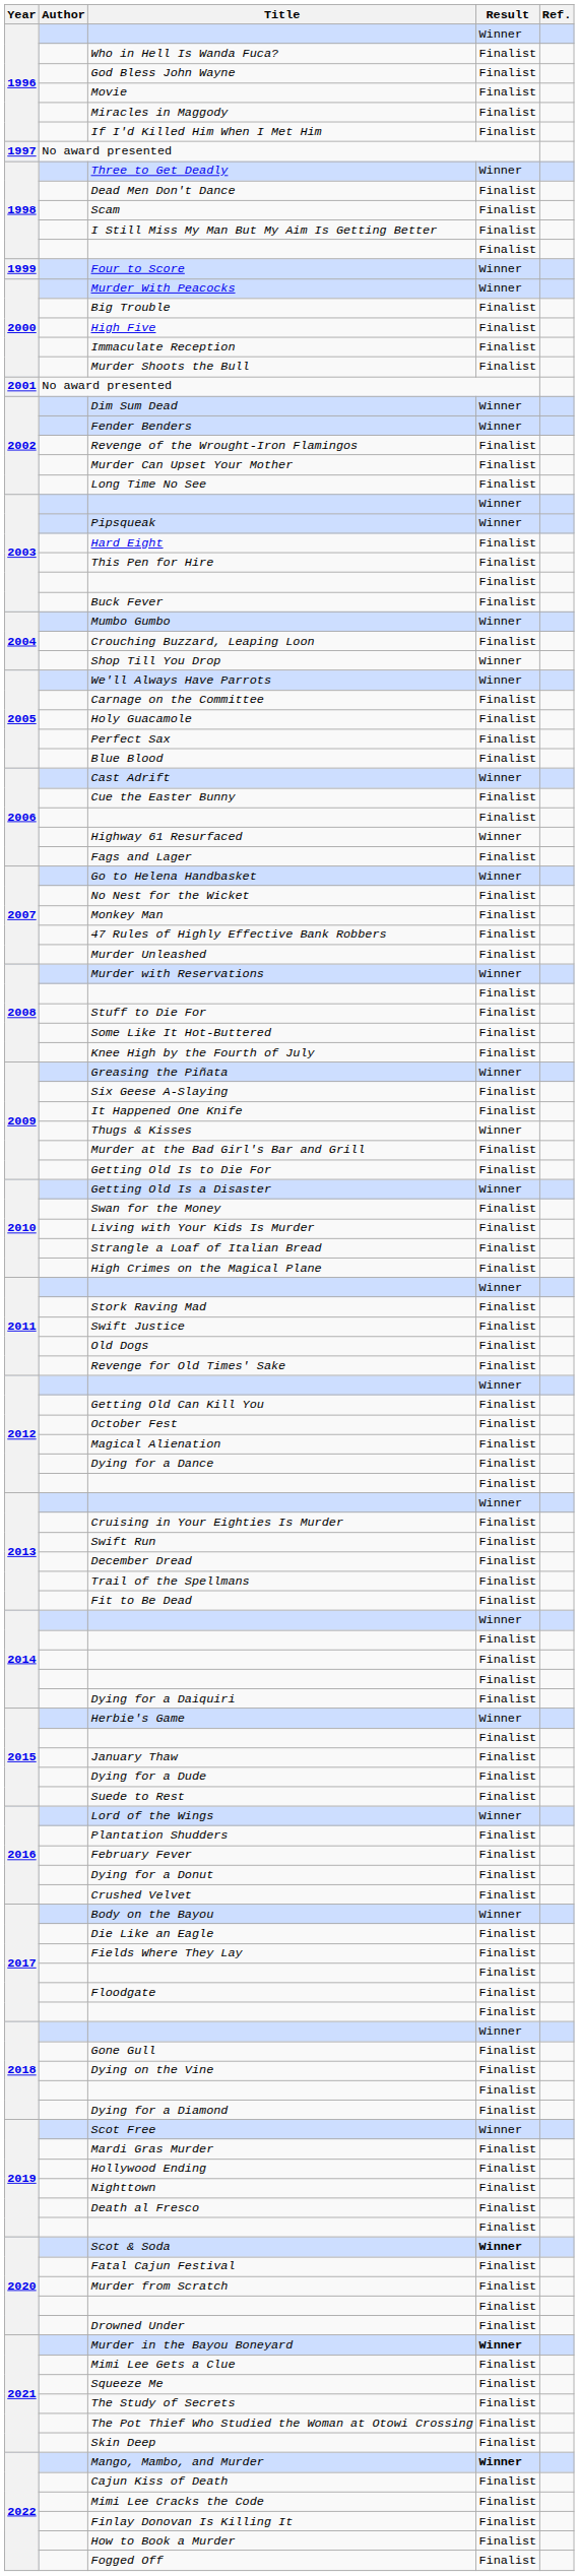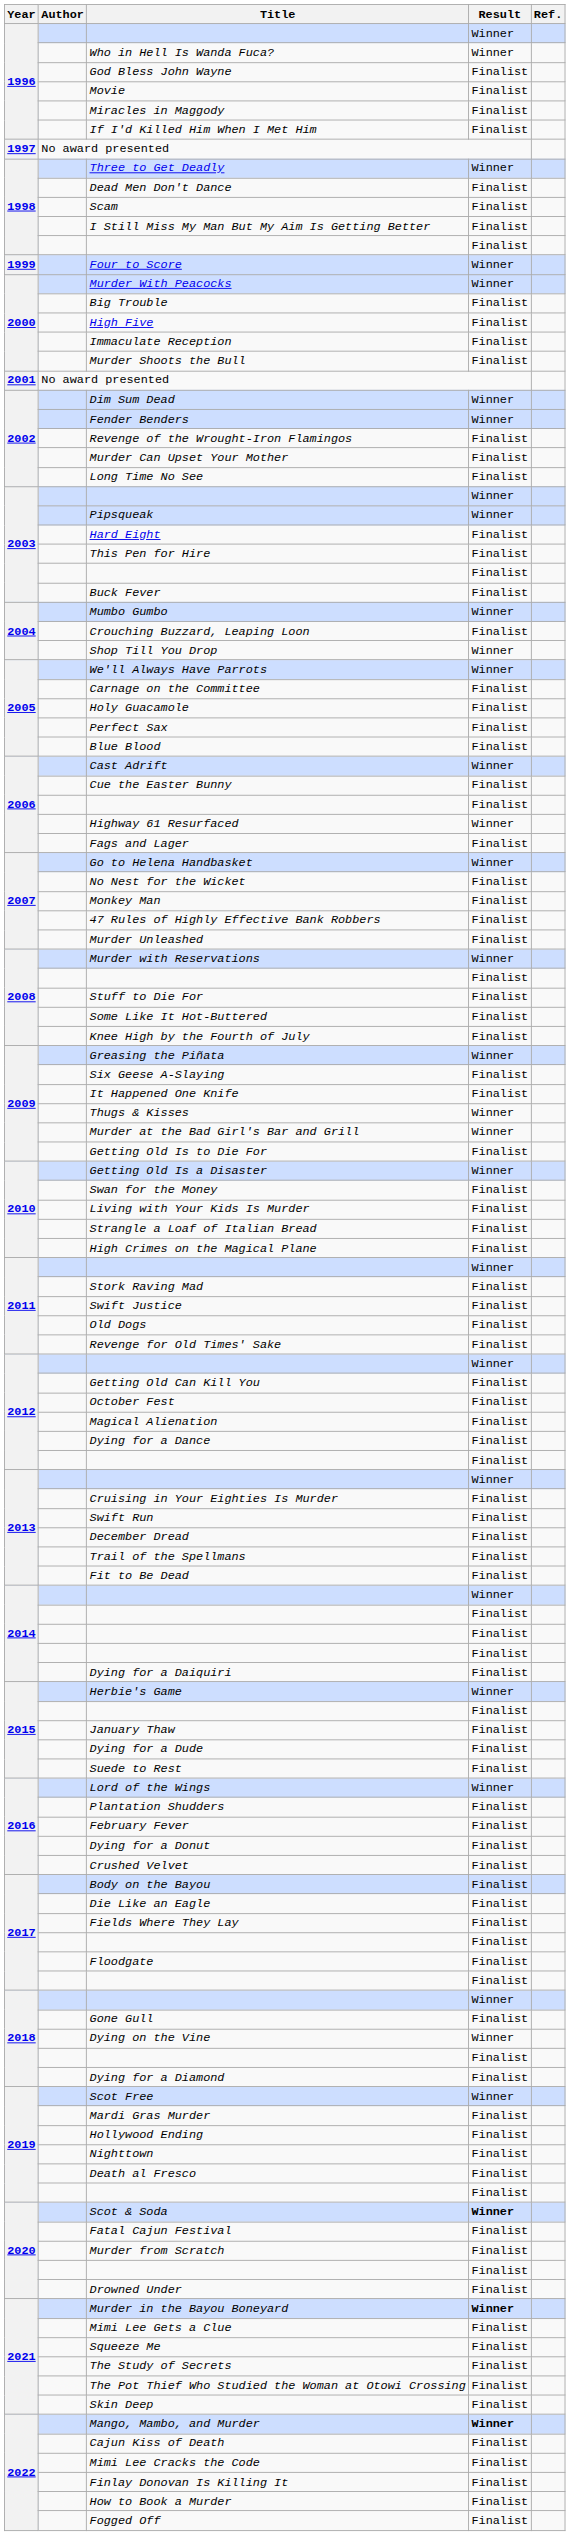Who in Hell Is Wanda Fuca? | Result: Finalist -> Winner
Murder at the Bad Girl's Bar and Grill | Result: Finalist -> Winner
Body on the Bayou | Result: Winner -> Finalist
Dying on the Vine | Result: Finalist -> Winner
